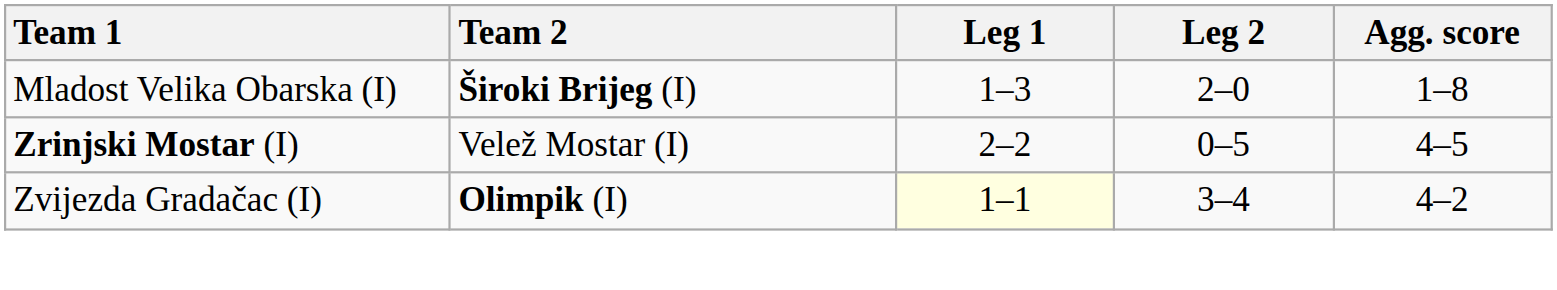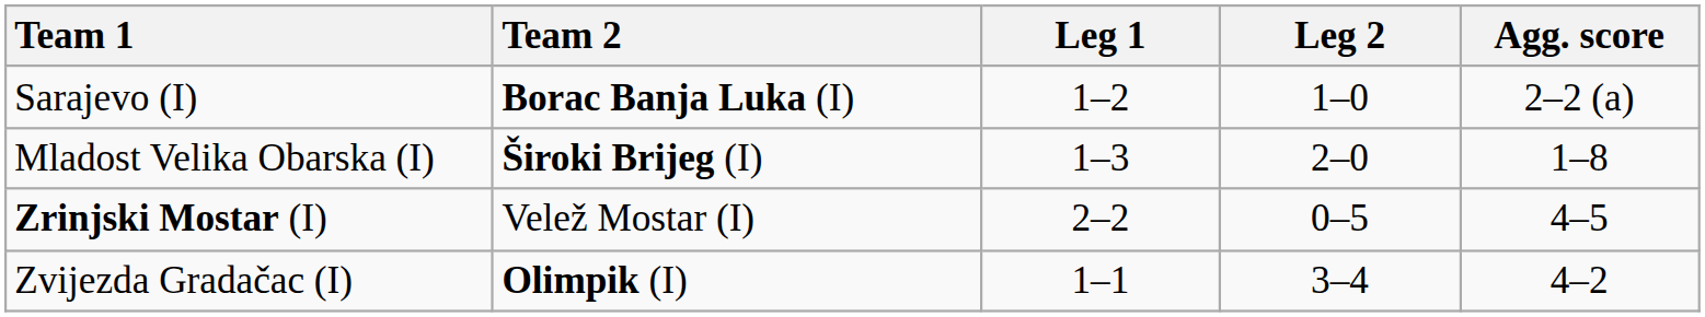+ row: Sarajevo (I) | Borac Banja Luka (I) | 1–2 | 1–0 | 2–2 (a)
Zvijezda Gradačac (I) | Leg 1: lightyellow background -> no background
